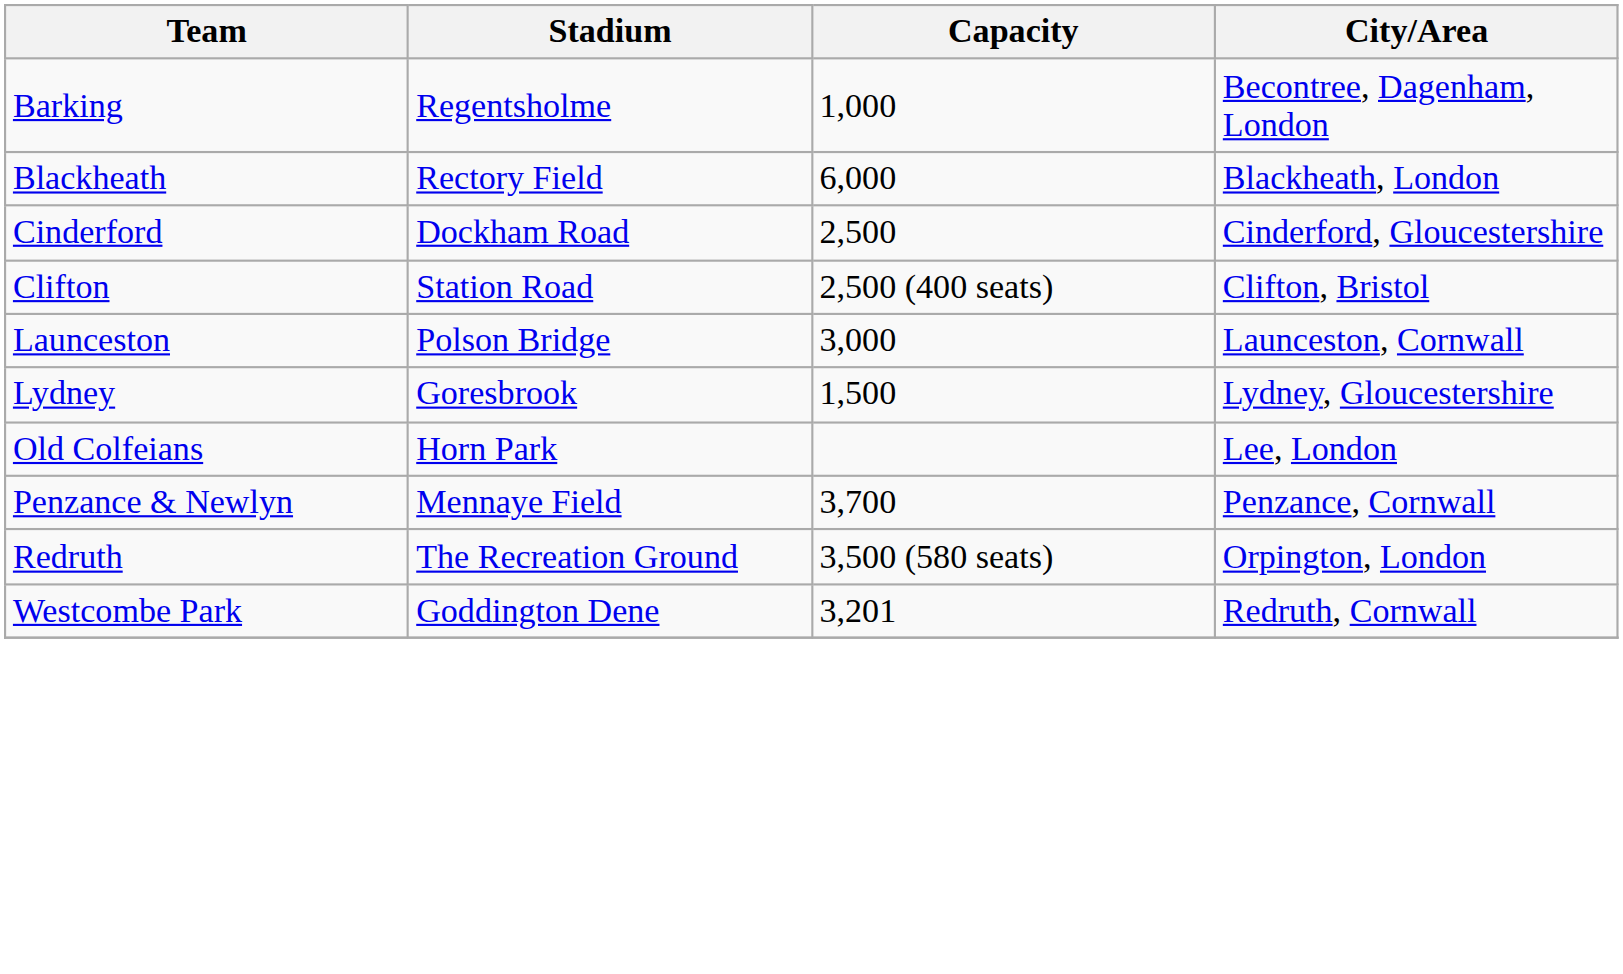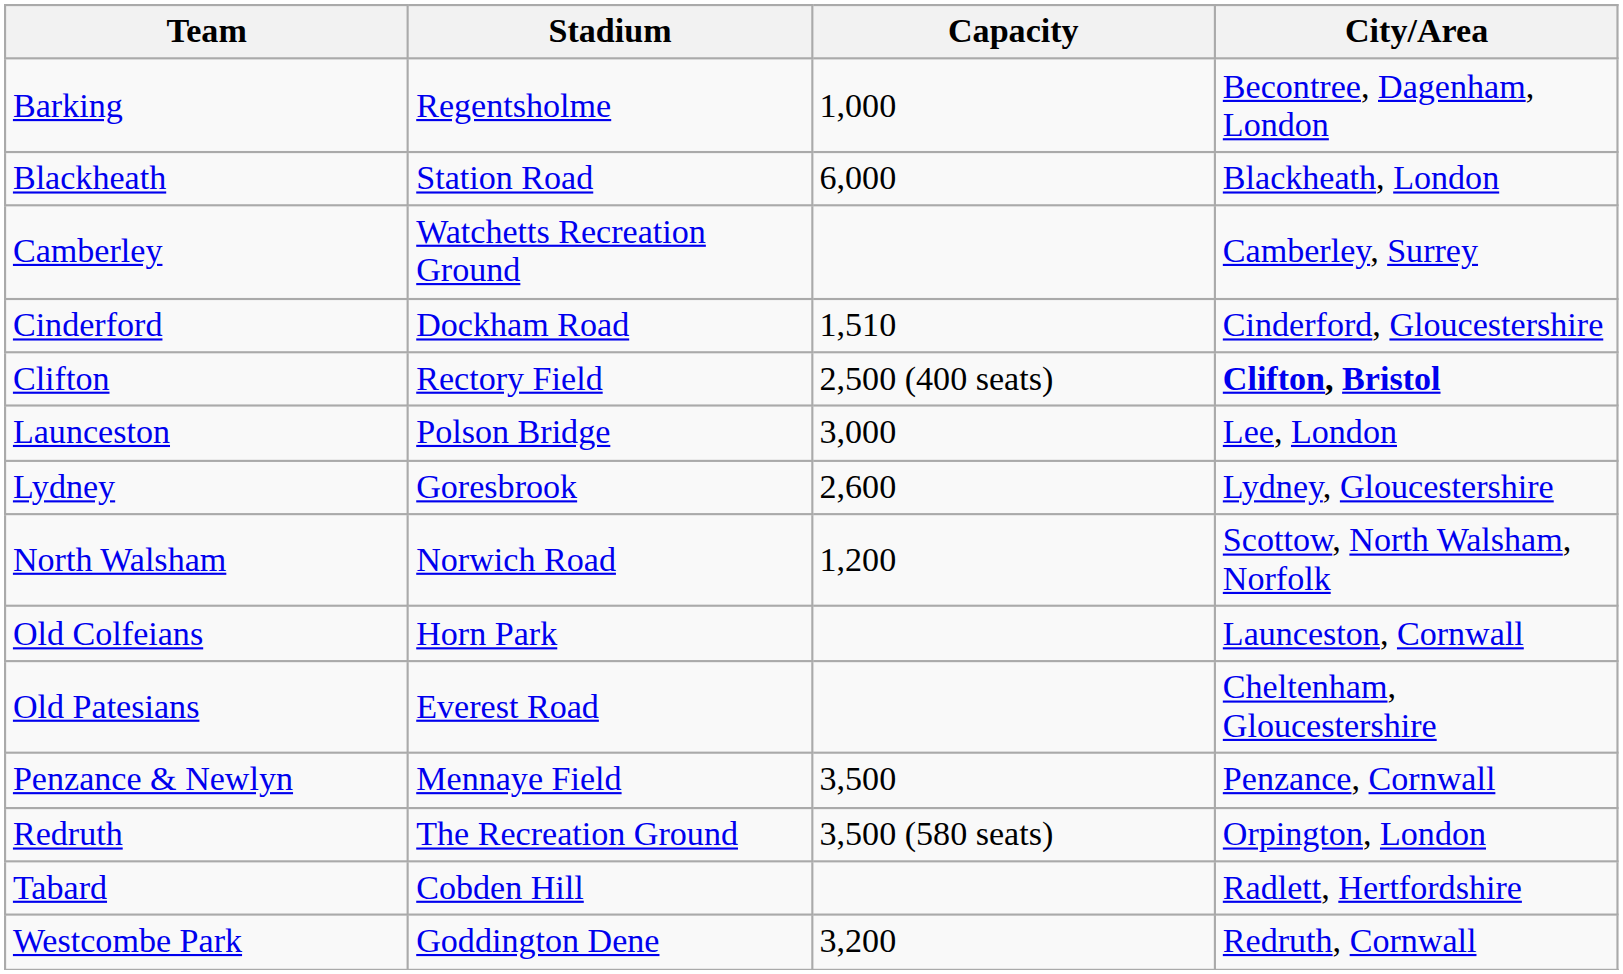Blackheath | Stadium: Rectory Field -> Station Road
+ row: Camberley | Watchetts Recreation Ground | Camberley, Surrey
Cinderford | Capacity: 2,500 -> 1,510
Clifton | Stadium: Station Road -> Rectory Field
Clifton | City/Area: normal -> bold
Launceston | City/Area: Launceston, Cornwall -> Lee, London
Lydney | Capacity: 1,500 -> 2,600
+ row: North Walsham | Norwich Road | 1,200 | Scottow, North Walsham, Norfolk
Old Colfeians | City/Area: Lee, London -> Launceston, Cornwall
+ row: Old Patesians | Everest Road | Cheltenham, Gloucestershire
Penzance & Newlyn | Capacity: 3,700 -> 3,500
+ row: Tabard | Cobden Hill | Radlett, Hertfordshire
Westcombe Park | Capacity: 3,201 -> 3,200
